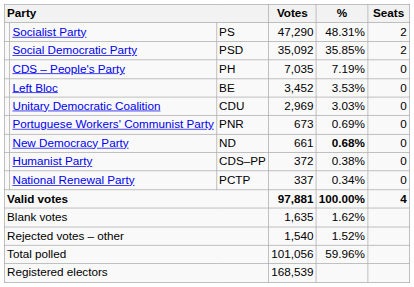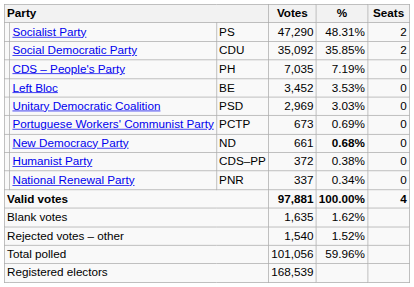Social Democratic Party | column 3: PSD -> CDU
Unitary Democratic Coalition | column 3: CDU -> PSD
Portuguese Workers' Communist Party | column 3: PNR -> PCTP
National Renewal Party | column 3: PCTP -> PNR
